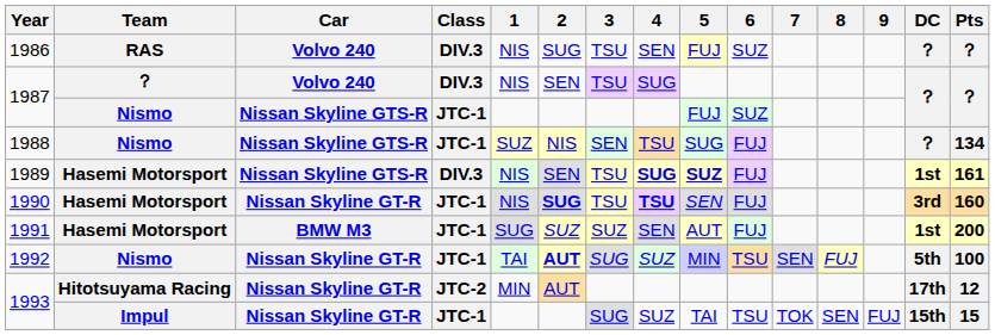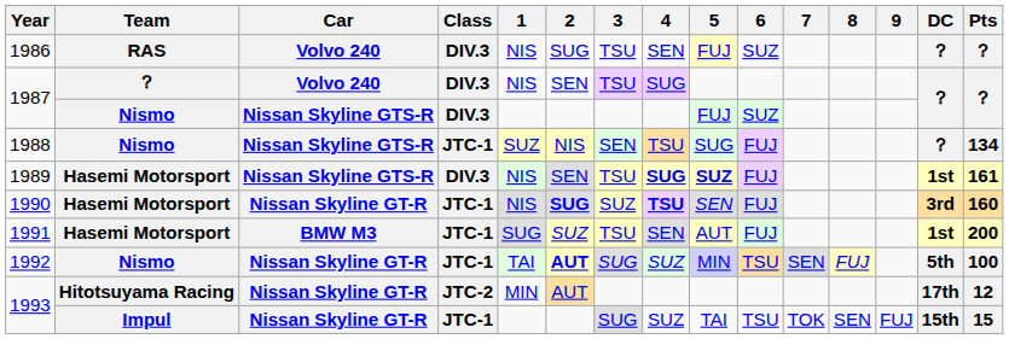1987 / Nismo | Class: JTC-1 -> DIV.3
1990 | 3: TSU -> SUZ
1991 | 3: SUZ -> TSU
